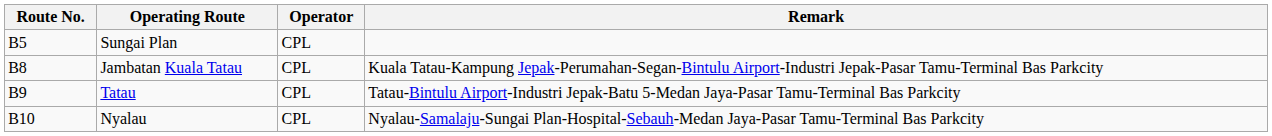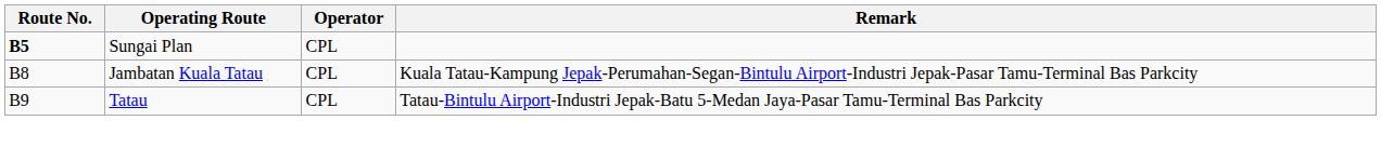Sungai Plan | Route No.: normal -> bold
- row: B10 | Nyalau | CPL | Nyalau-Samalaju-Sungai Plan-Hospital-Sebauh-Medan Jaya-Pasar Tamu-Terminal Bas Parkcity
